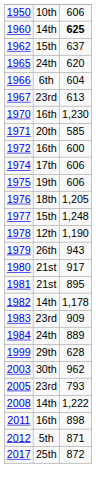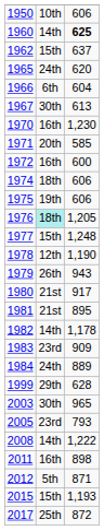1967 | column 2: 23rd -> 30th
1974 | column 2: 17th -> 18th
1976 | column 2: no background -> paleturquoise background
2003 | column 3: 962 -> 965
+ row: 2015 | 15th | 1,193
